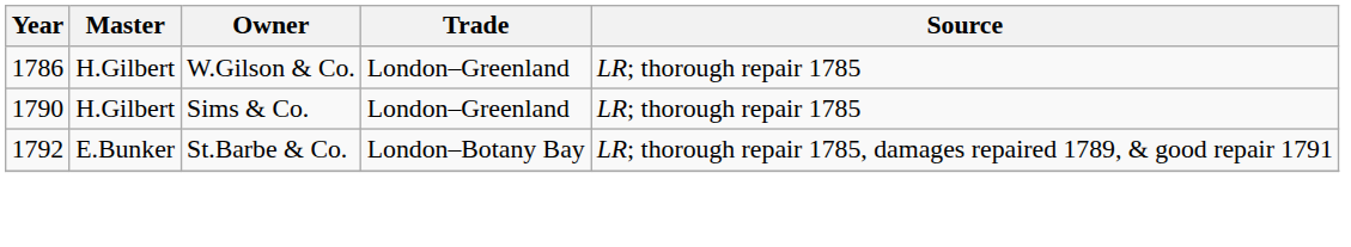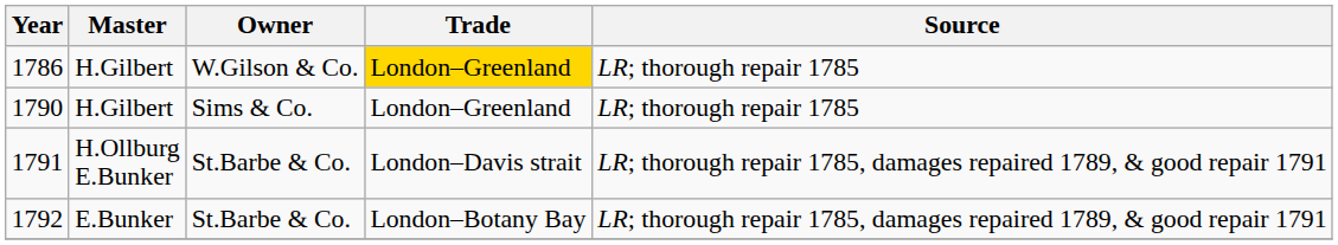1786 | Trade: no background -> gold background
+ row: 1791 | H.Ollburg E.Bunker | St.Barbe & Co. | London–Davis strait | LR; thorough repair 1785, damages repaired 1789, & good repair 1791
